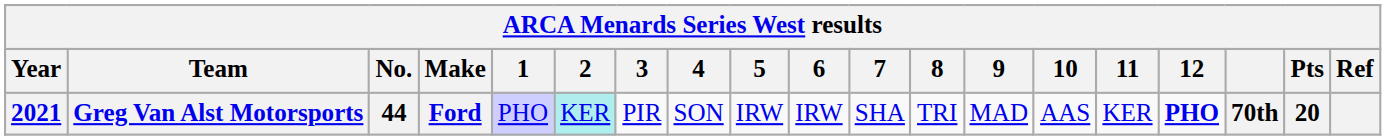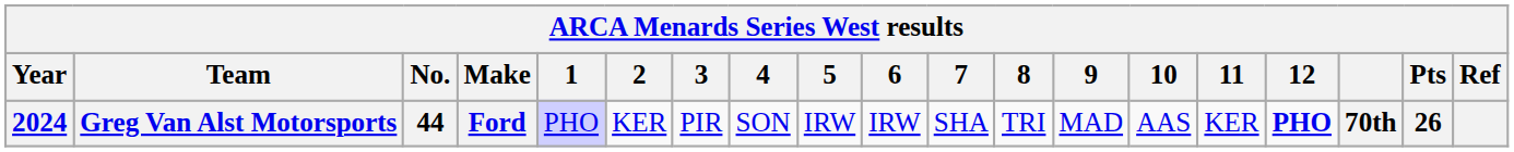Greg Van Alst Motorsports | Year: 2021 -> 2024
Greg Van Alst Motorsports | 2: paleturquoise background -> no background
Greg Van Alst Motorsports | Pts: 20 -> 26
